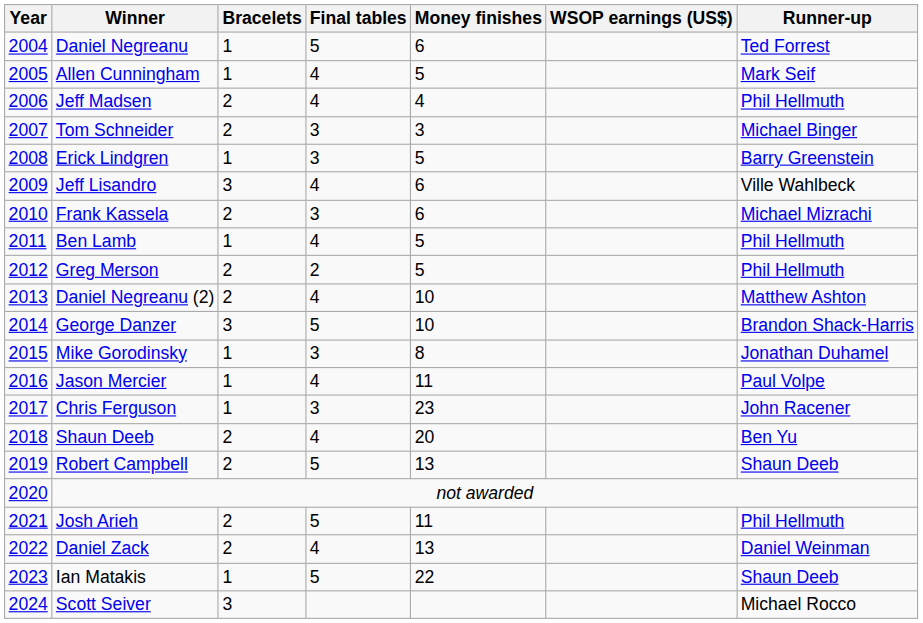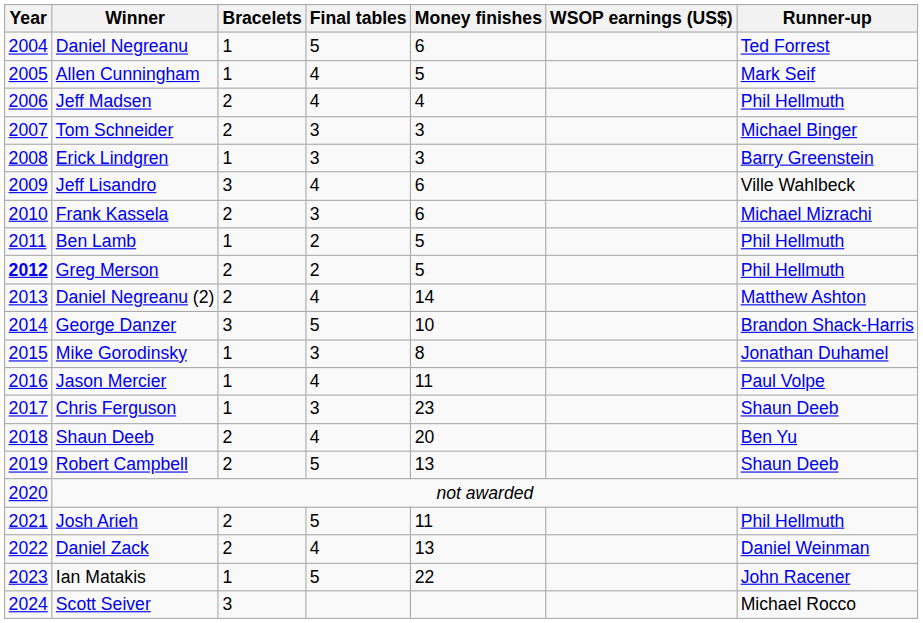Erick Lindgren | Money finishes: 5 -> 3
Ben Lamb | Final tables: 4 -> 2
Greg Merson | Year: normal -> bold
Daniel Negreanu (2) | Money finishes: 10 -> 14
Chris Ferguson | Runner-up: John Racener -> Shaun Deeb
Ian Matakis | Runner-up: Shaun Deeb -> John Racener
